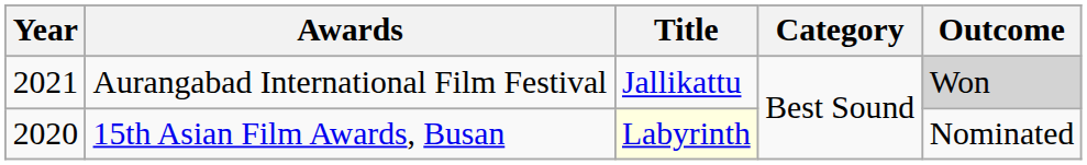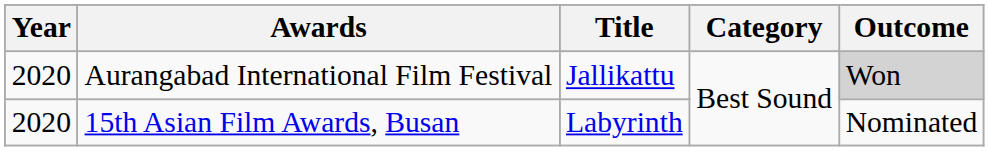Aurangabad International Film Festival | Year: 2021 -> 2020
15th Asian Film Awards, Busan | Title: lightyellow background -> no background
